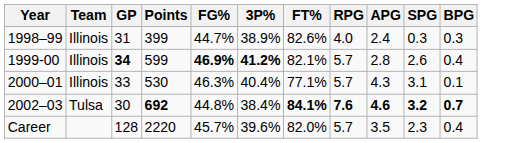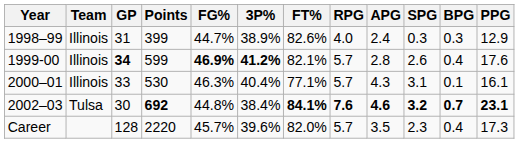+ column: PPG | 12.9 | 17.6 | 16.1 | 23.1 | 17.3
